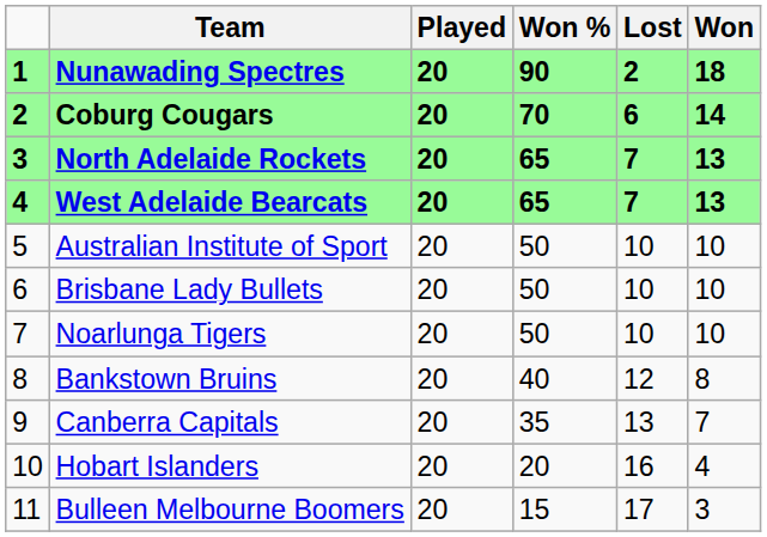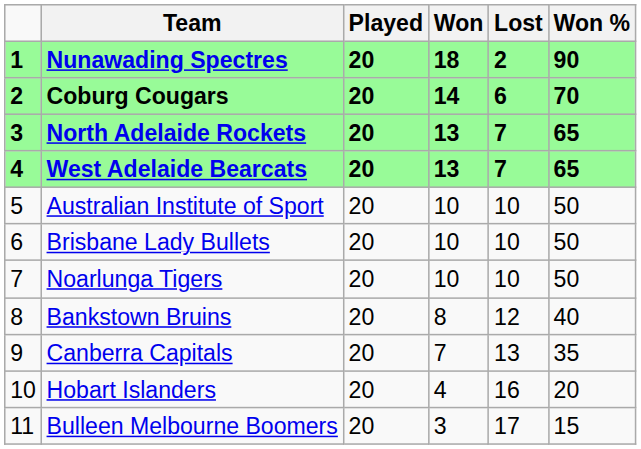columns swapped: Won <-> Won %
